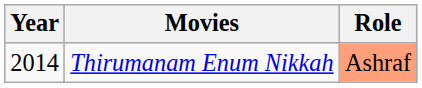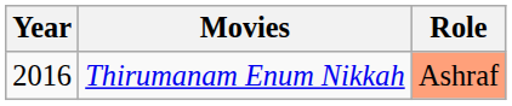Thirumanam Enum Nikkah | Year: 2014 -> 2016
